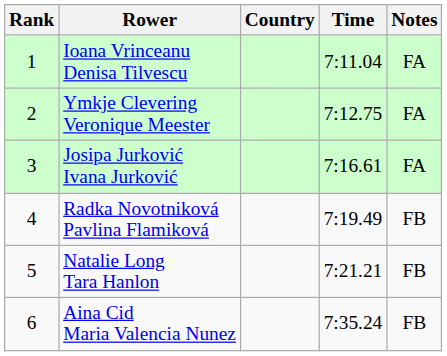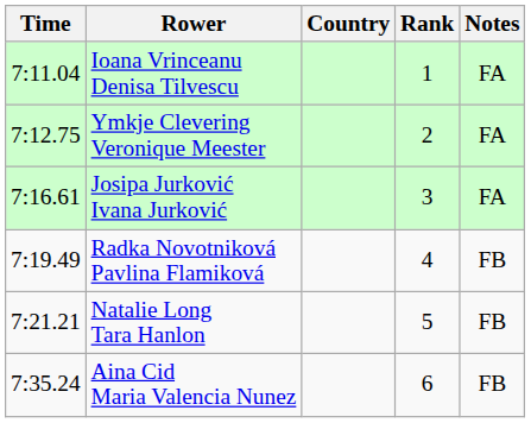columns swapped: Rank <-> Time
